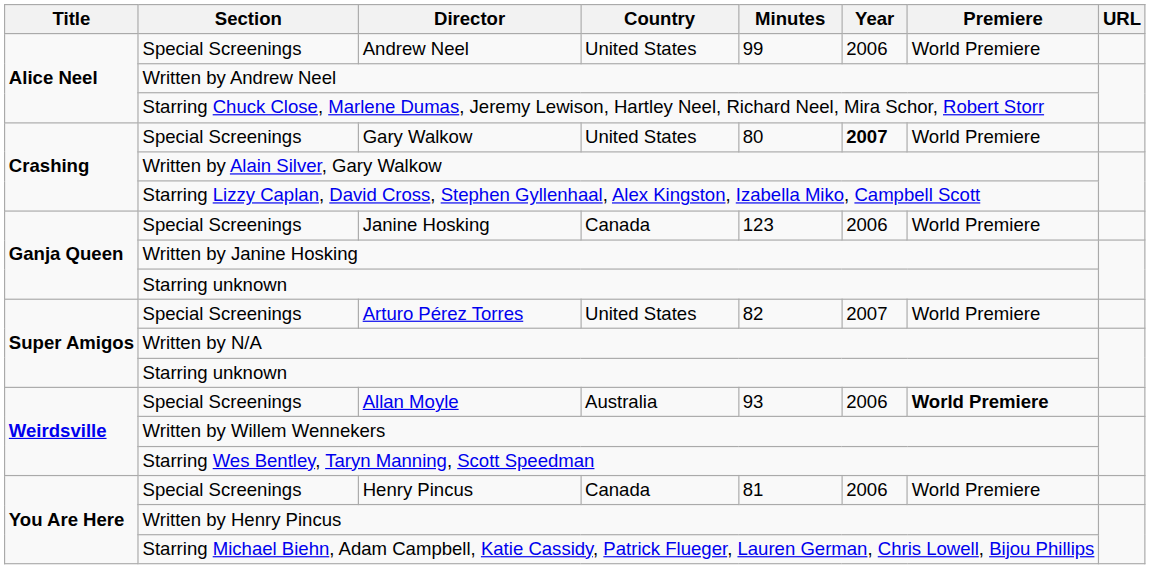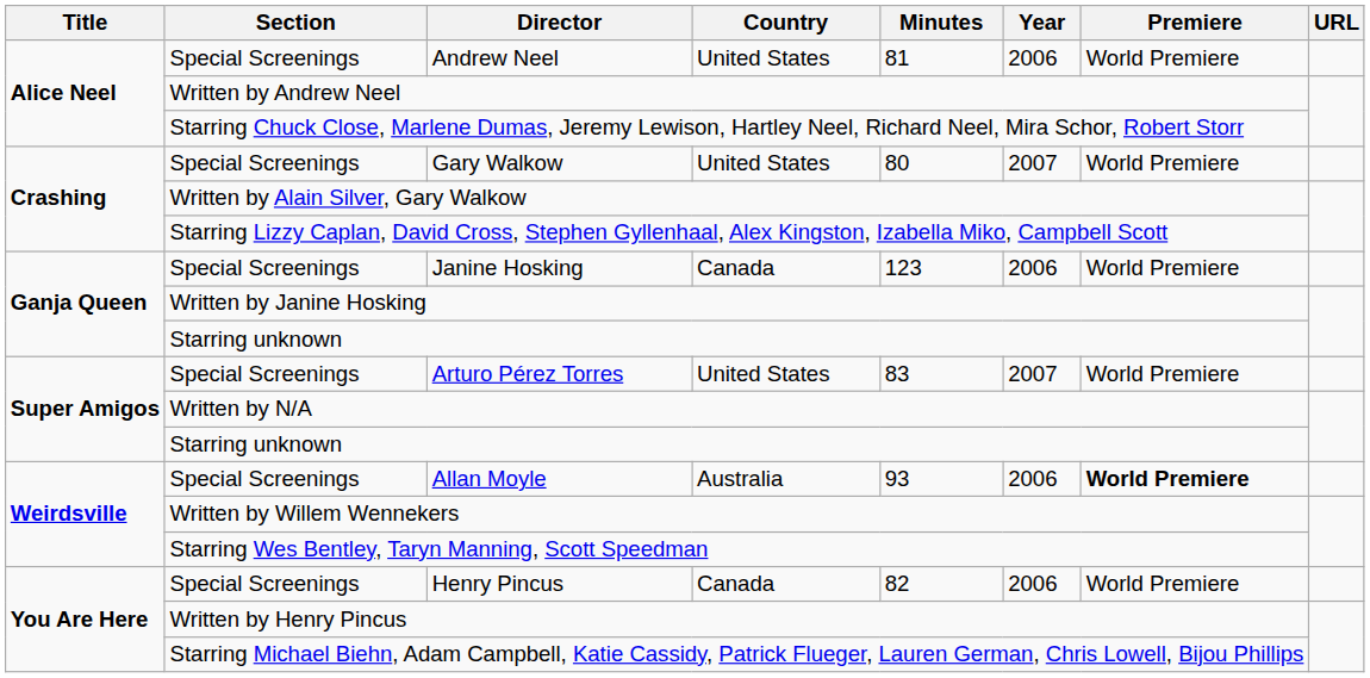Andrew Neel | Minutes: 99 -> 81
Gary Walkow | Year: bold -> normal
Arturo Pérez Torres | Minutes: 82 -> 83
Henry Pincus | Minutes: 81 -> 82
